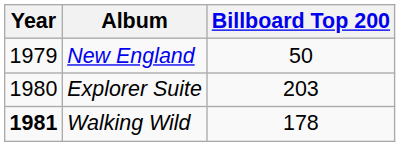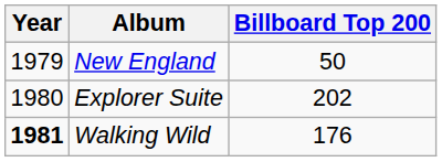Explorer Suite | Billboard Top 200: 203 -> 202
Walking Wild | Billboard Top 200: 178 -> 176
